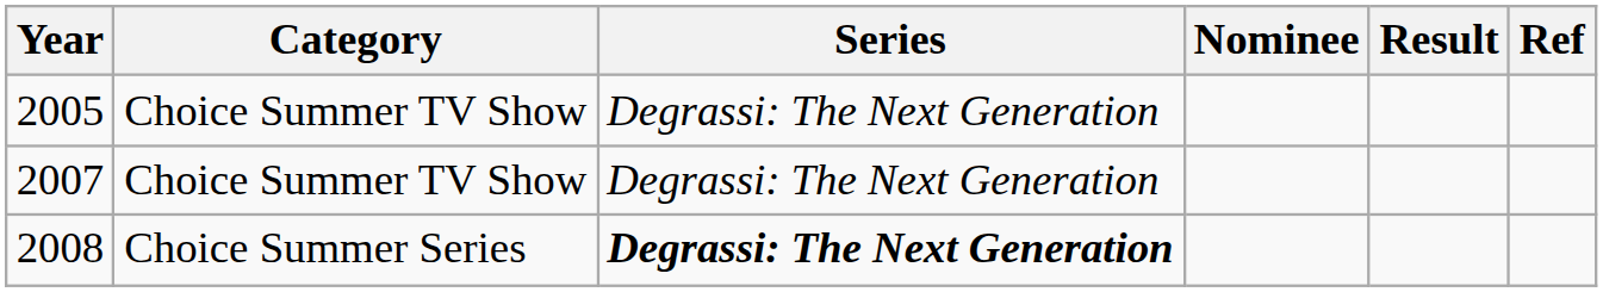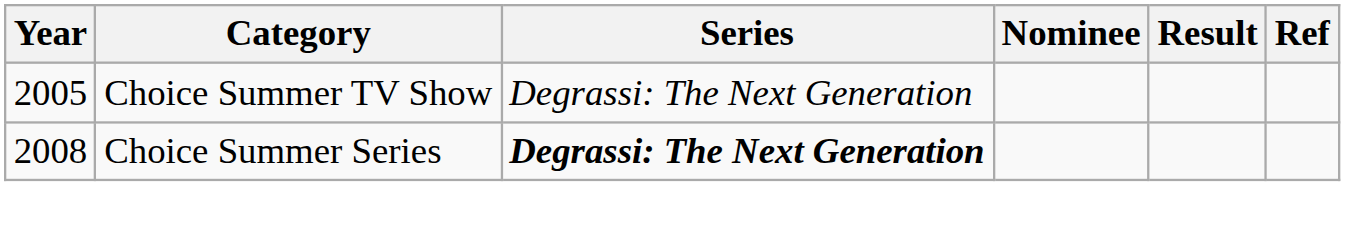- row: 2007 | Choice Summer TV Show | Degrassi: The Next Generation
